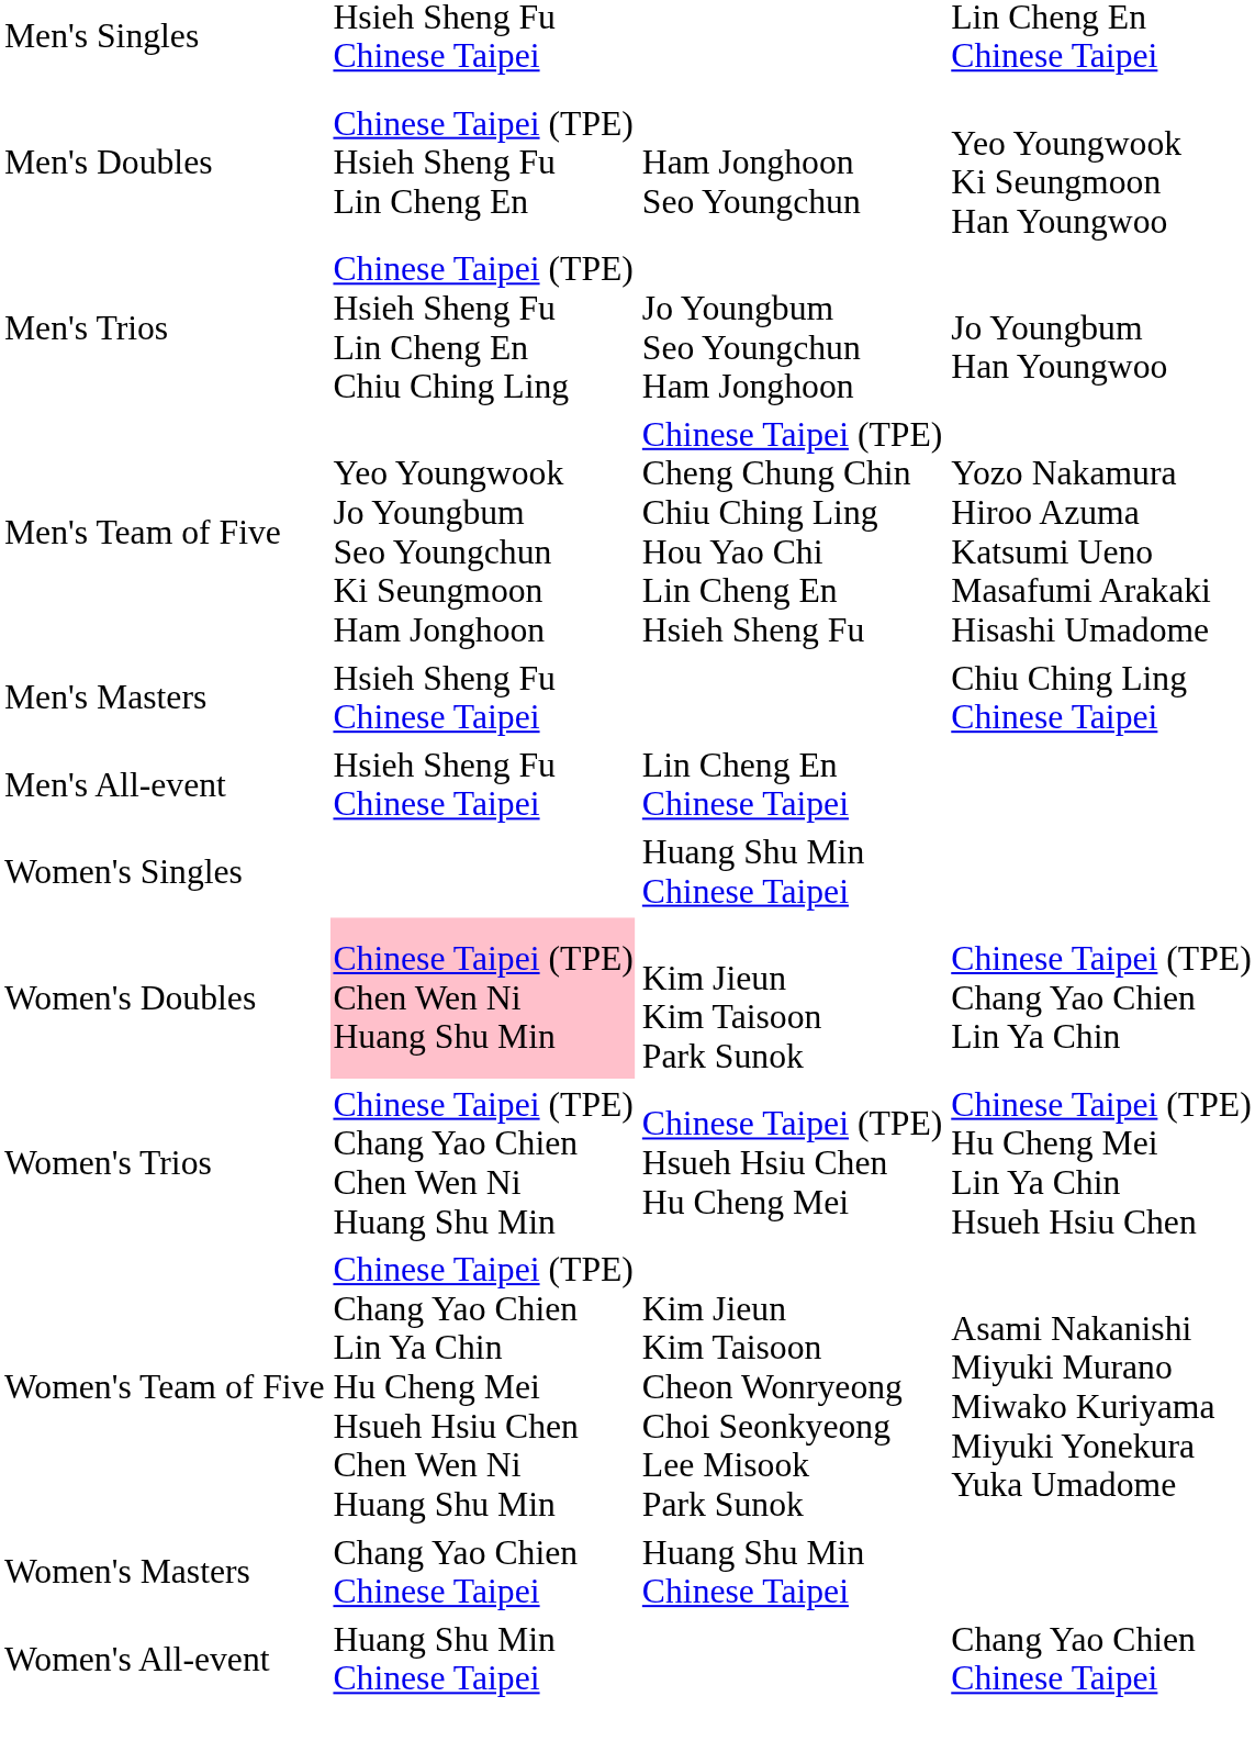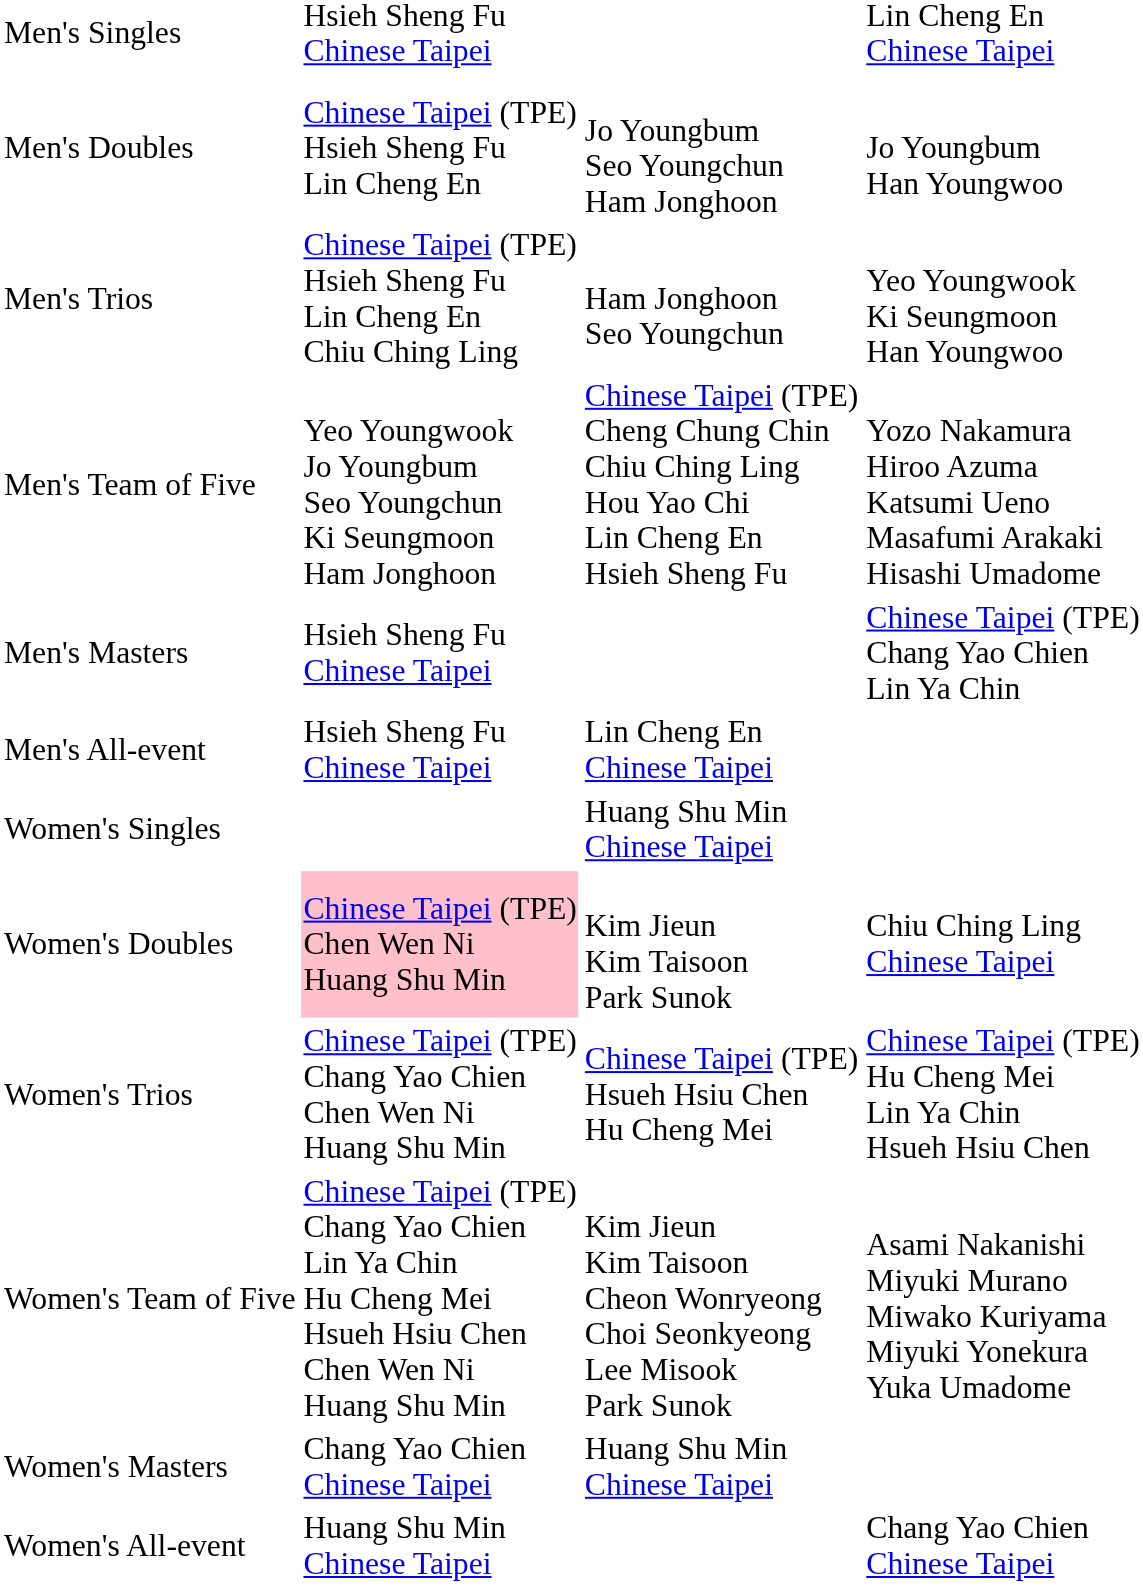Men's Doubles | column 3: Ham Jonghoon Seo Youngchun -> Jo Youngbum Seo Youngchun Ham Jonghoon
Men's Doubles | column 4: Yeo Youngwook Ki Seungmoon Han Youngwoo -> Jo Youngbum Han Youngwoo
Men's Trios | column 3: Jo Youngbum Seo Youngchun Ham Jonghoon -> Ham Jonghoon Seo Youngchun
Men's Trios | column 4: Jo Youngbum Han Youngwoo -> Yeo Youngwook Ki Seungmoon Han Youngwoo
Men's Masters | column 4: Chiu Ching Ling Chinese Taipei -> Chinese Taipei (TPE) Chang Yao Chien Lin Ya Chin
Women's Doubles | column 4: Chinese Taipei (TPE) Chang Yao Chien Lin Ya Chin -> Chiu Ching Ling Chinese Taipei
